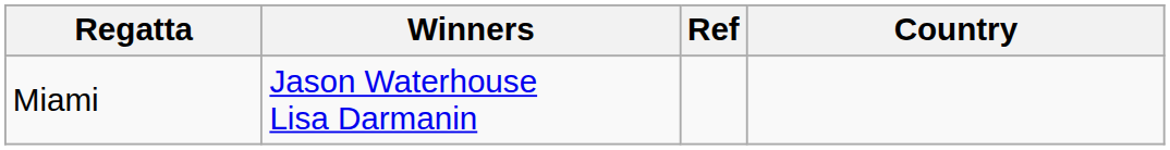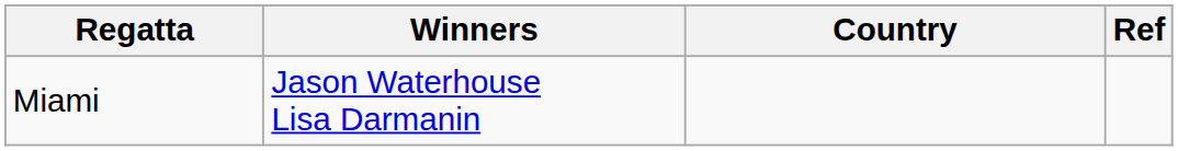columns swapped: Country <-> Ref
